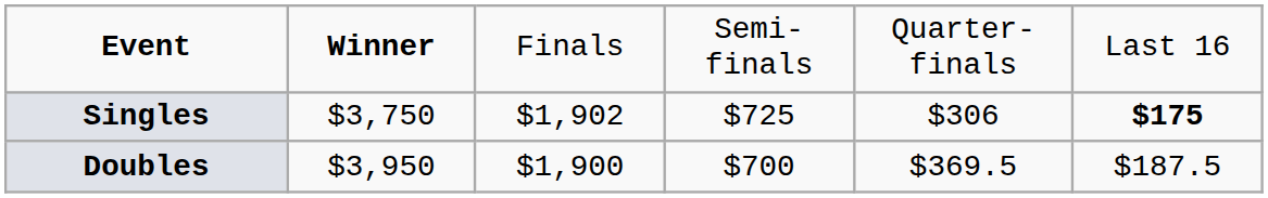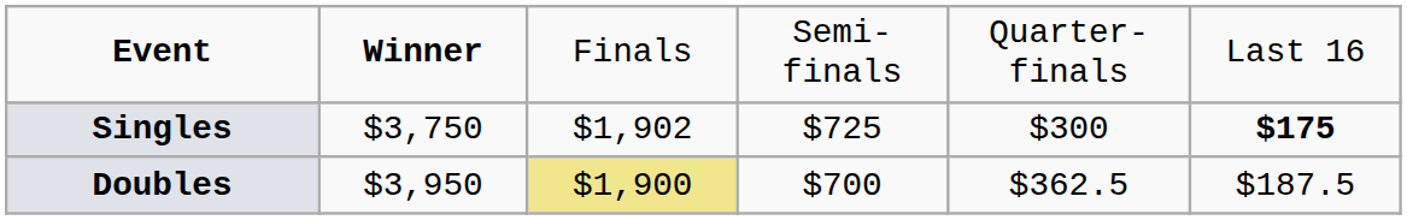Singles | column 5: $306 -> $300
Doubles | column 3: no background -> khaki background
Doubles | column 5: $369.5 -> $362.5
